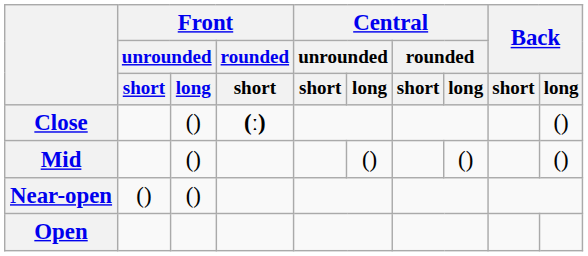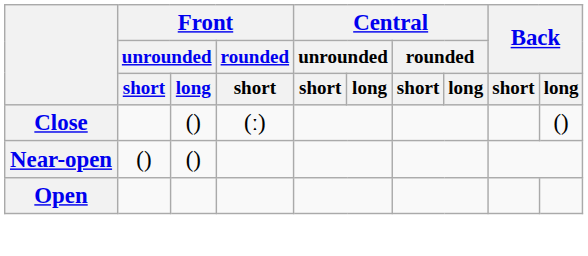Close | Front / rounded / short: bold -> normal
- row: Mid | () | () | () | ()
